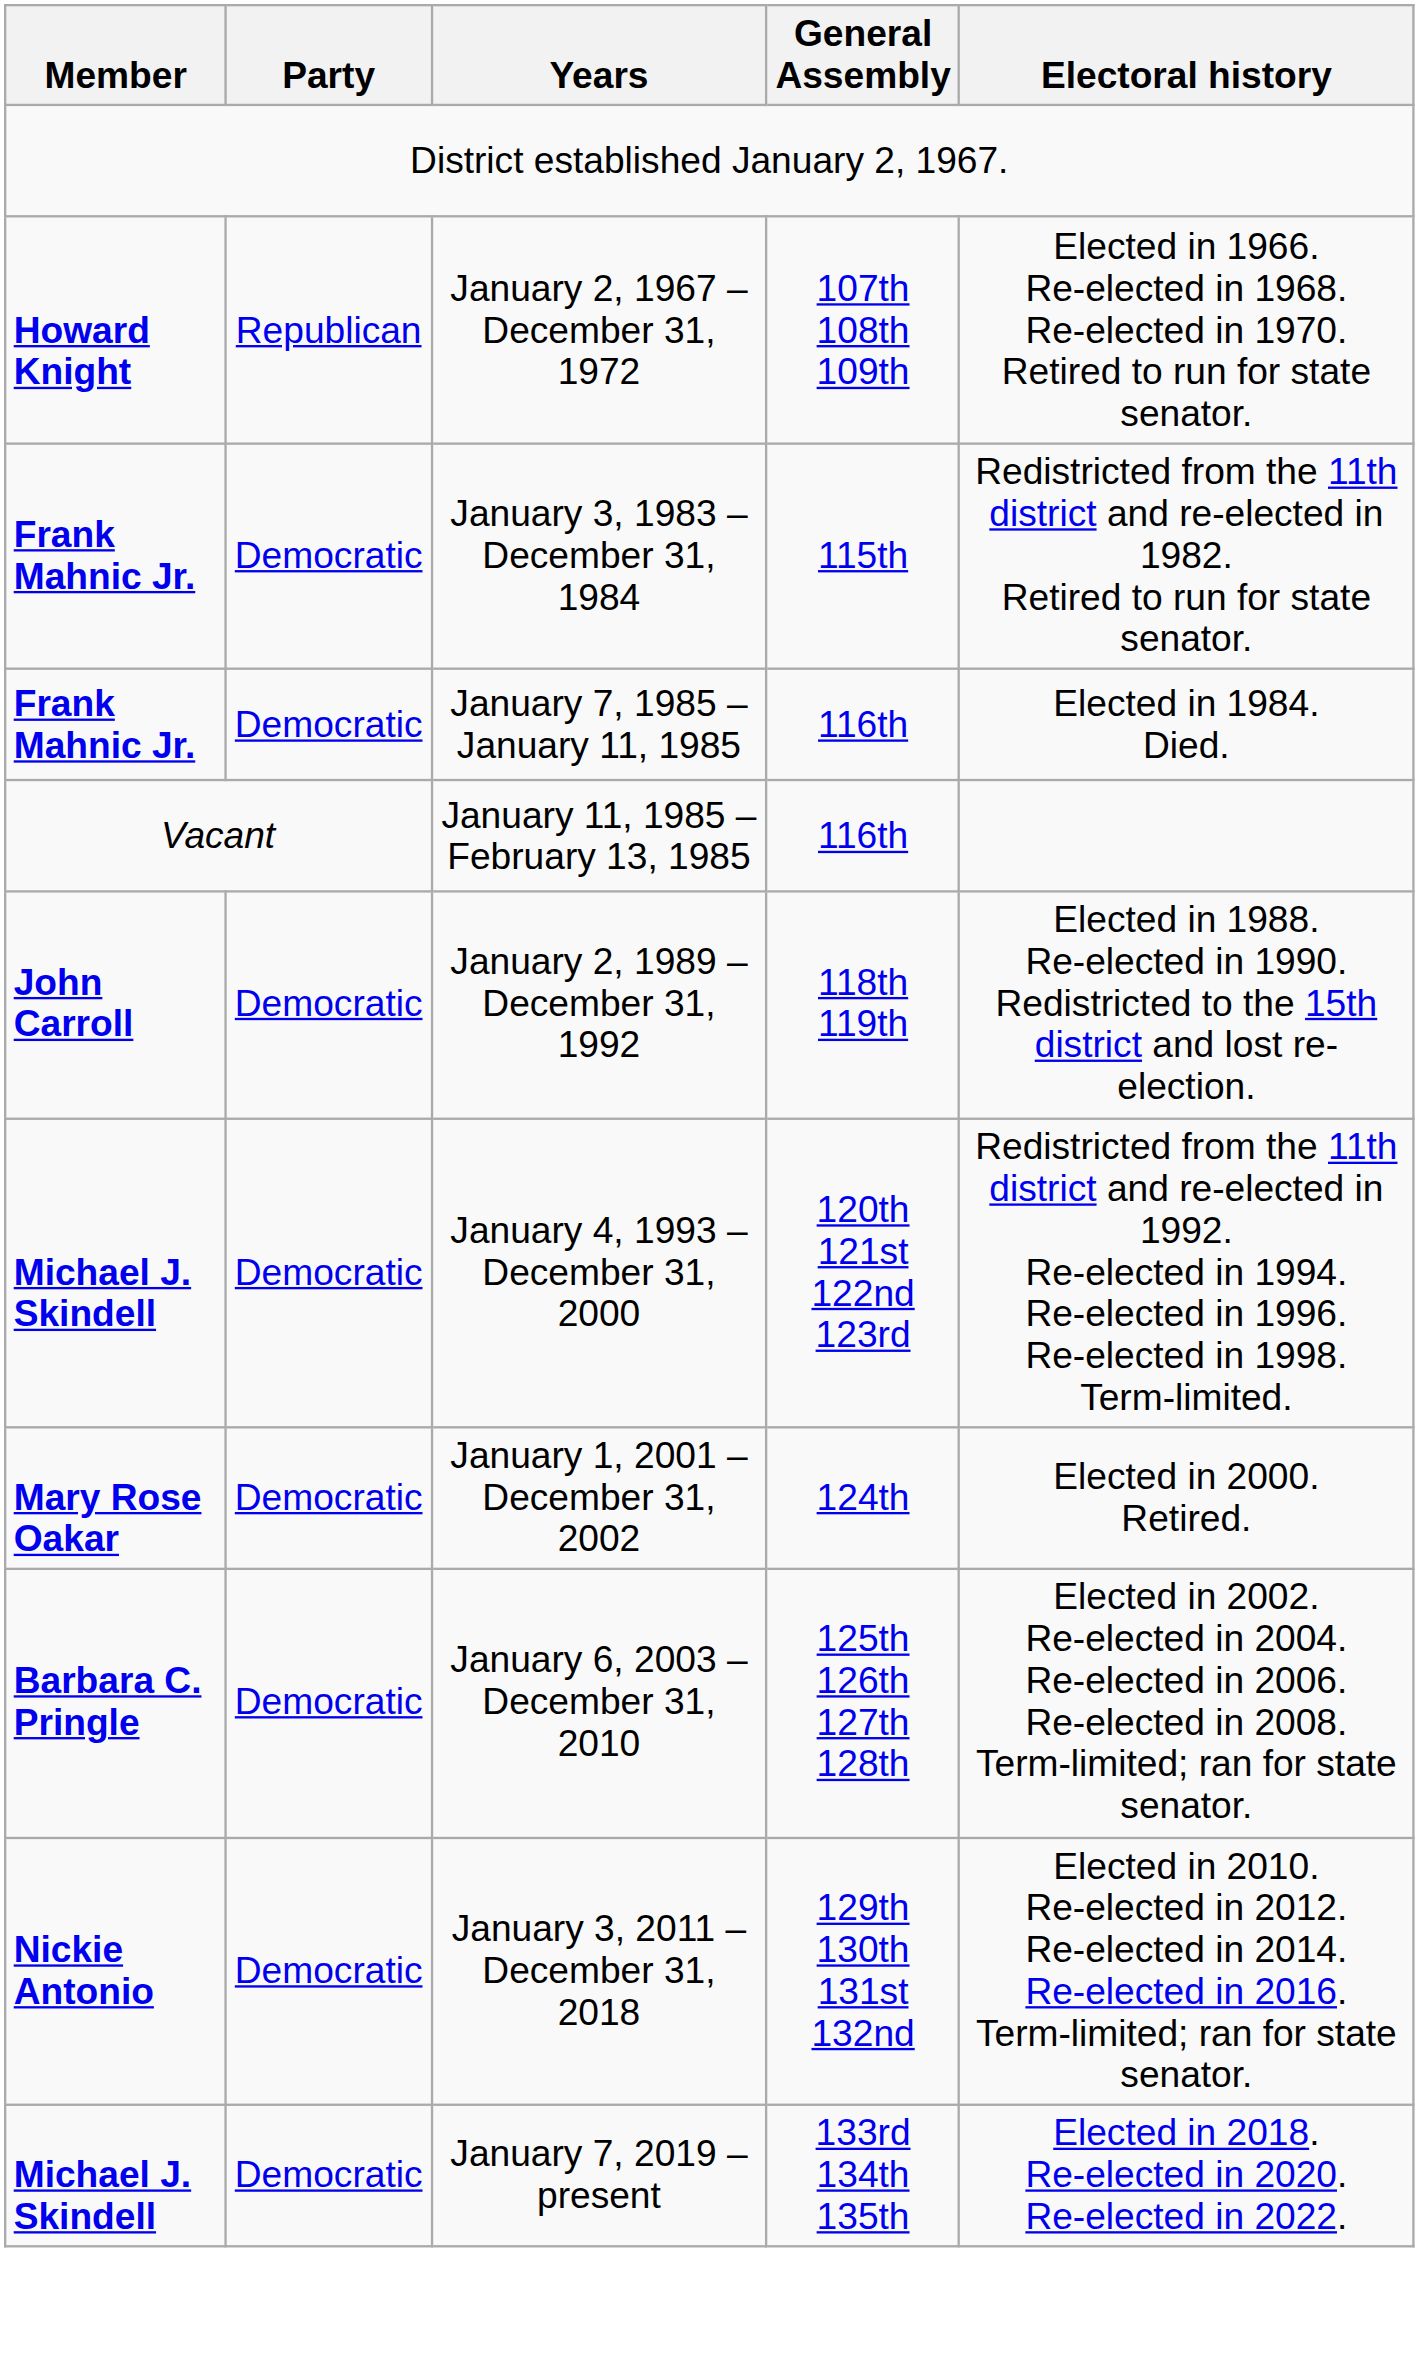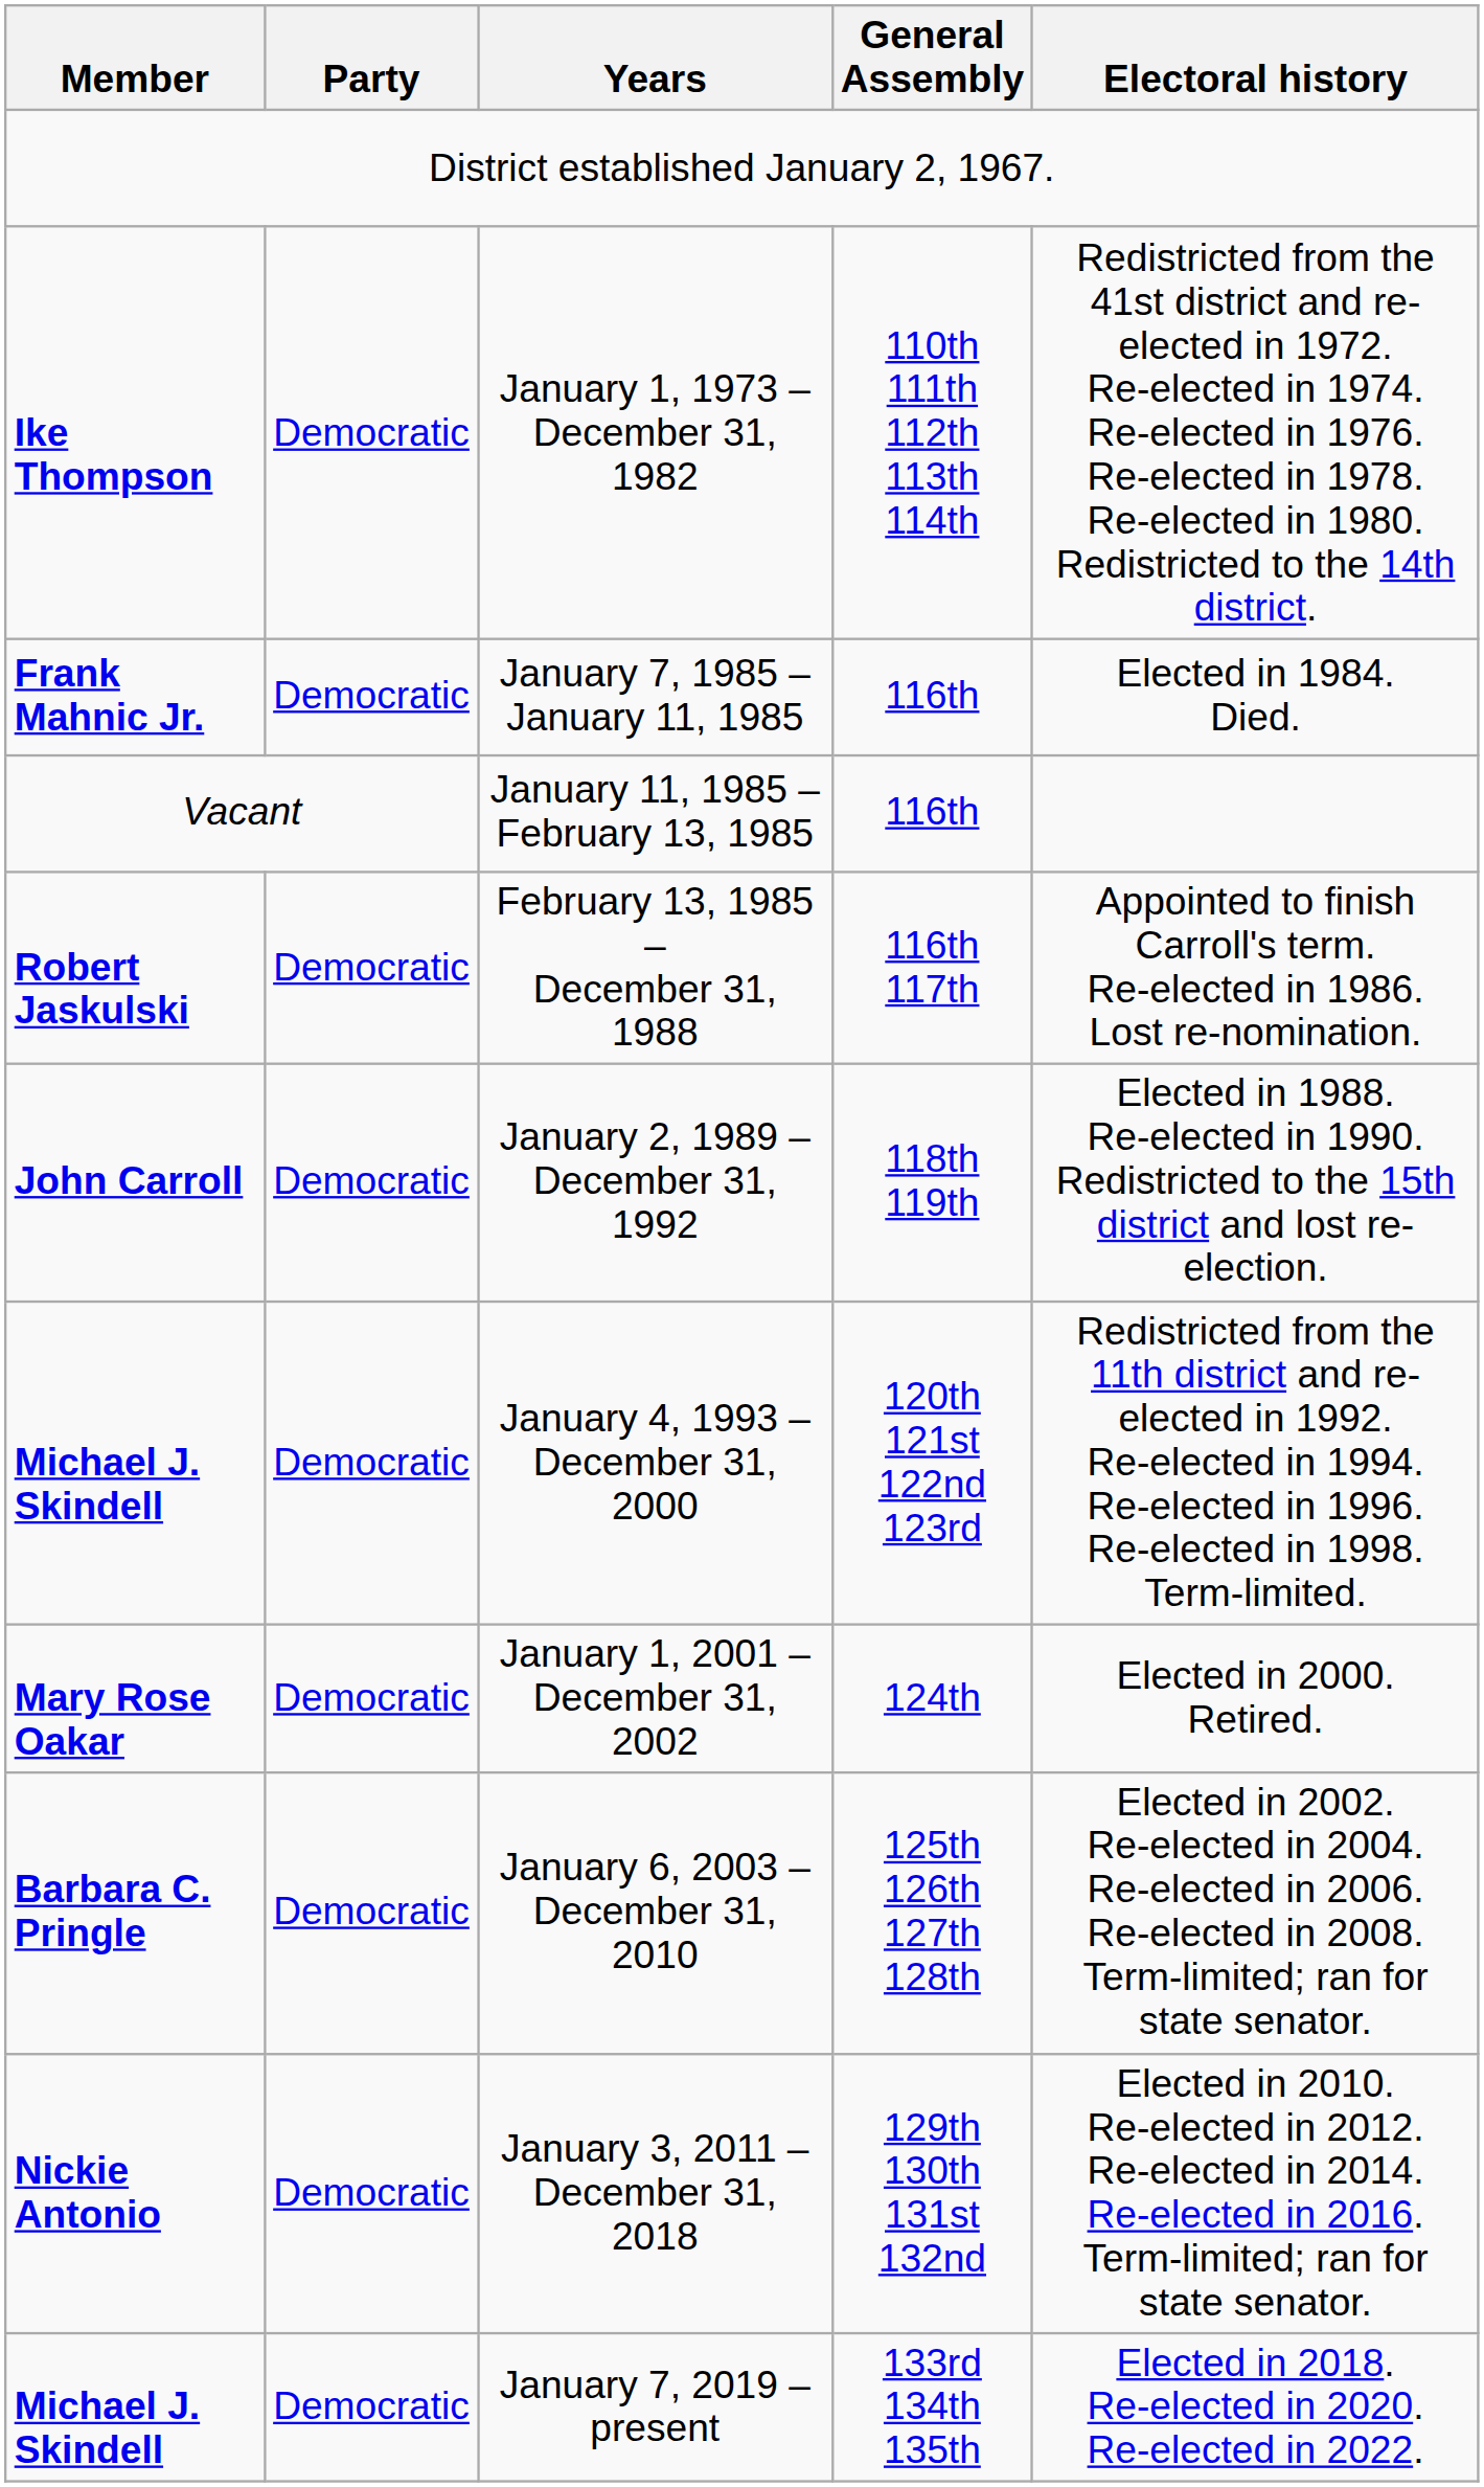- row: Howard Knight | Republican | January 2, 1967 – December 31, 1972 | 107th 108th 109th | Elected in 1966. Re-elected in 1968. Re-elected in 1970. Retired to run for state senator.
+ row: Ike Thompson | Democratic | January 1, 1973 – December 31, 1982 | 110th 111th 112th 113th 114th | Redistricted from the 41st district and re-elected in 1972. Re-elected in 1974. Re-elected in 1976. Re-elected in 1978. Re-elected in 1980. Redistricted to the 14th district.
- row: Frank Mahnic Jr. | Democratic | January 3, 1983 – December 31, 1984 | 115th | Redistricted from the 11th district and re-elected in 1982. Retired to run for state senator.
+ row: Robert Jaskulski | Democratic | February 13, 1985 – December 31, 1988 | 116th 117th | Appointed to finish Carroll's term. Re-elected in 1986. Lost re-nomination.
